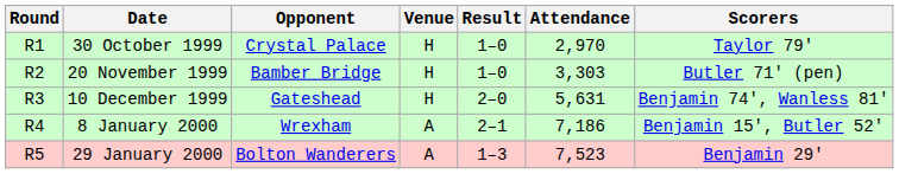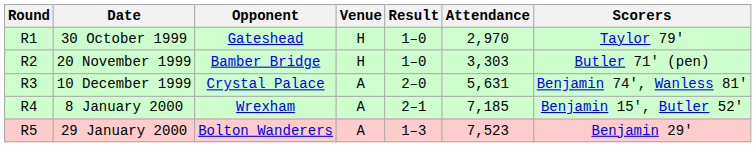30 October 1999 | Opponent: Crystal Palace -> Gateshead
10 December 1999 | Opponent: Gateshead -> Crystal Palace
10 December 1999 | Venue: H -> A
8 January 2000 | Attendance: 7,186 -> 7,185
